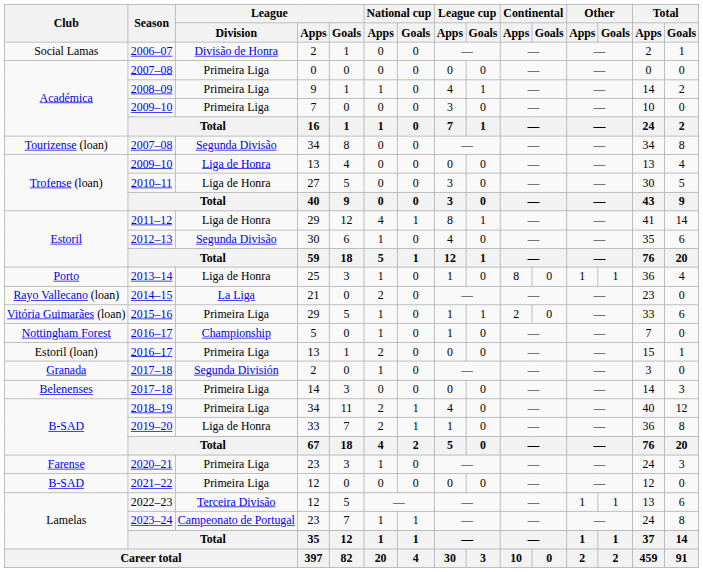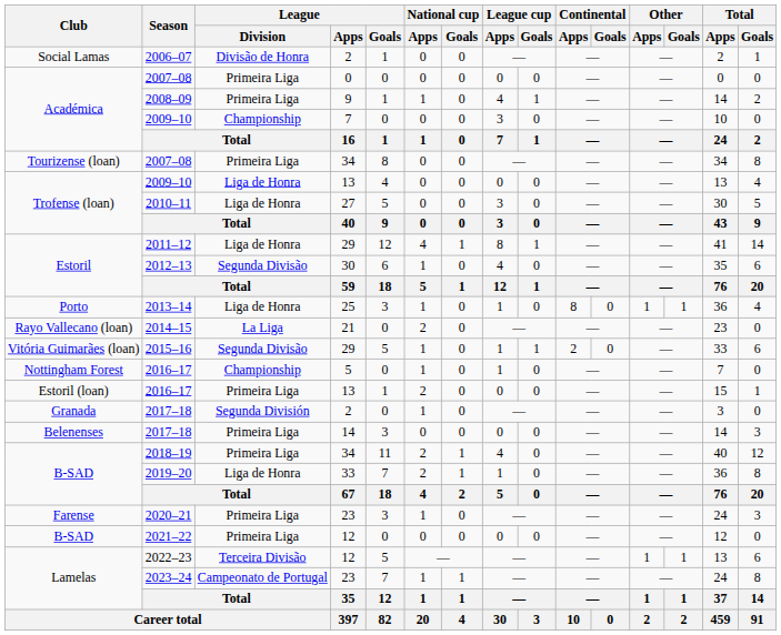2009–10 / 7 | League / Division: Primeira Liga -> Championship
2007–08 / 34 | League / Division: Segunda Divisão -> Primeira Liga
2015–16 | League / Division: Primeira Liga -> Segunda Divisão
